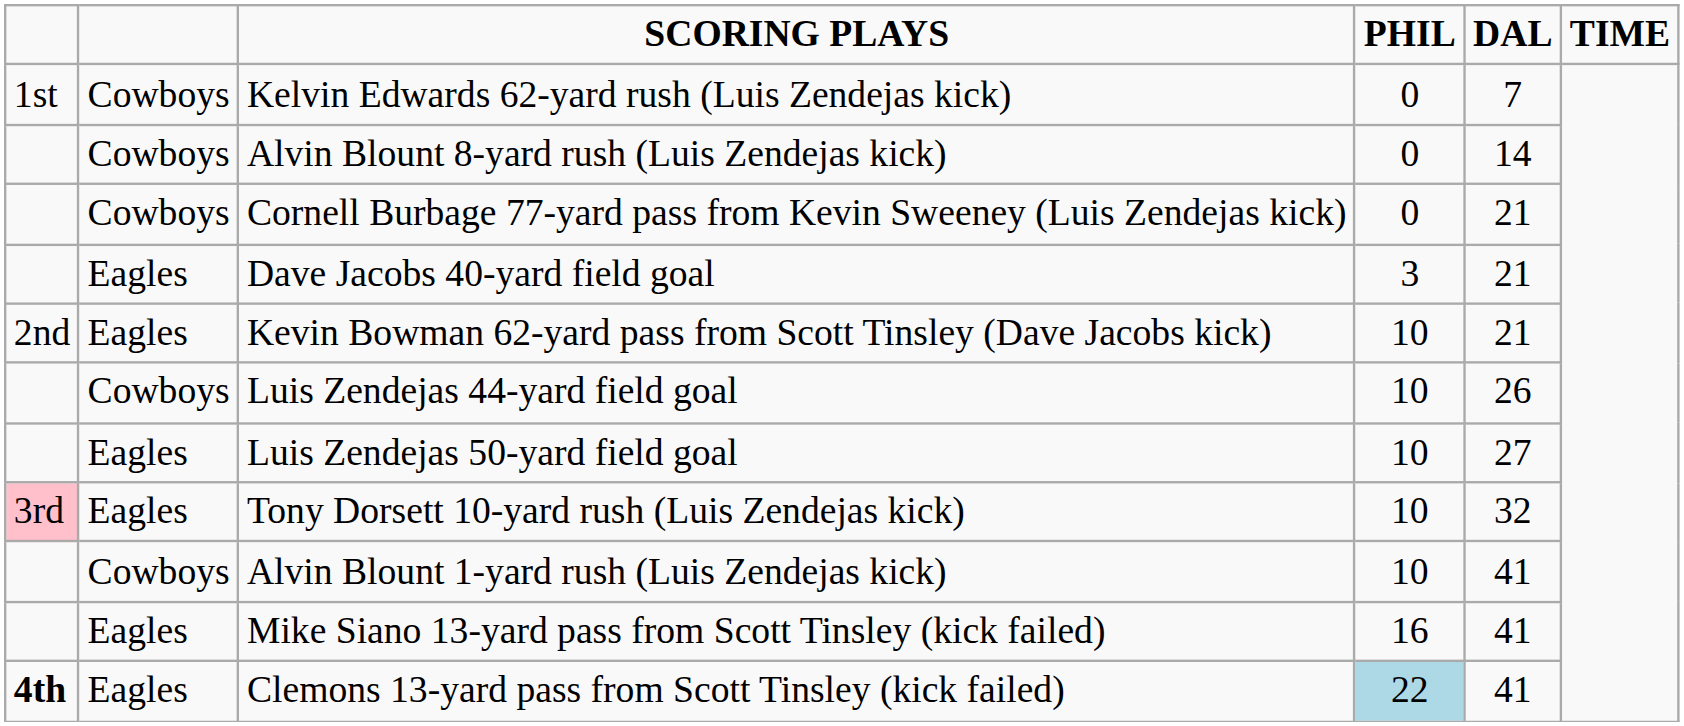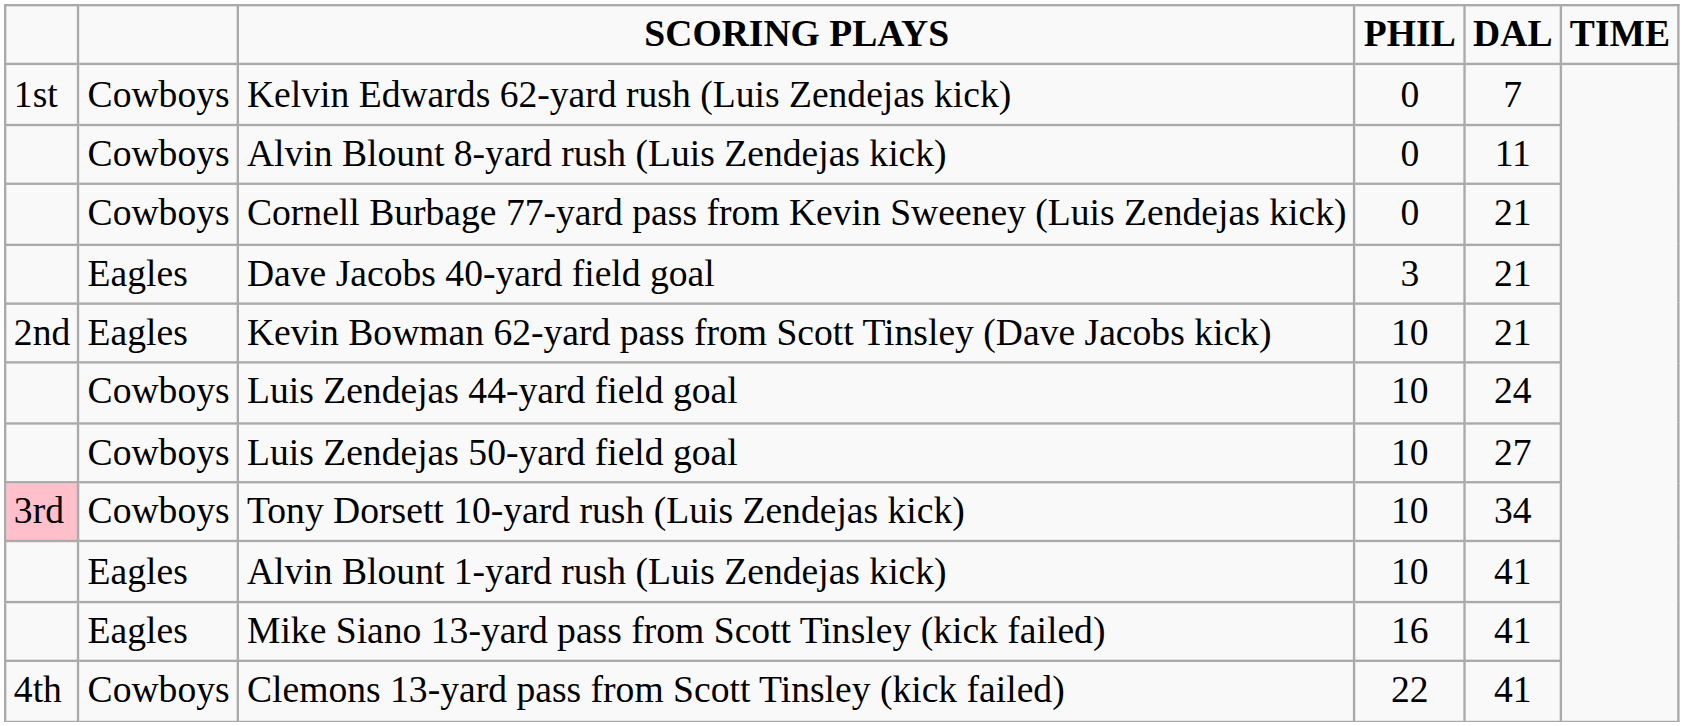Alvin Blount 8-yard rush (Luis Zendejas kick) | DAL: 14 -> 11
Luis Zendejas 44-yard field goal | DAL: 26 -> 24
Luis Zendejas 50-yard field goal | column 2: Eagles -> Cowboys
Tony Dorsett 10-yard rush (Luis Zendejas kick) | column 2: Eagles -> Cowboys
Tony Dorsett 10-yard rush (Luis Zendejas kick) | DAL: 32 -> 34
Alvin Blount 1-yard rush (Luis Zendejas kick) | column 2: Cowboys -> Eagles
Clemons 13-yard pass from Scott Tinsley (kick failed) | column 1: bold -> normal
Clemons 13-yard pass from Scott Tinsley (kick failed) | column 2: Eagles -> Cowboys
Clemons 13-yard pass from Scott Tinsley (kick failed) | PHIL: lightblue background -> no background
